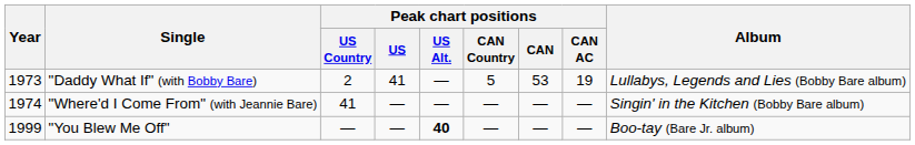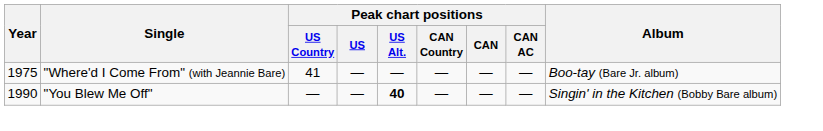- row: 1973 | "Daddy What If" (with Bobby Bare) | 2 | 41 | — | 5 | 53 | 19 | Lullabys, Legends and Lies (Bobby Bare album)
"Where'd I Come From" (with Jeannie Bare) | Year: 1974 -> 1975
"Where'd I Come From" (with Jeannie Bare) | Album: Singin' in the Kitchen (Bobby Bare album) -> Boo-tay (Bare Jr. album)
"You Blew Me Off" | Year: 1999 -> 1990
"You Blew Me Off" | Album: Boo-tay (Bare Jr. album) -> Singin' in the Kitchen (Bobby Bare album)
